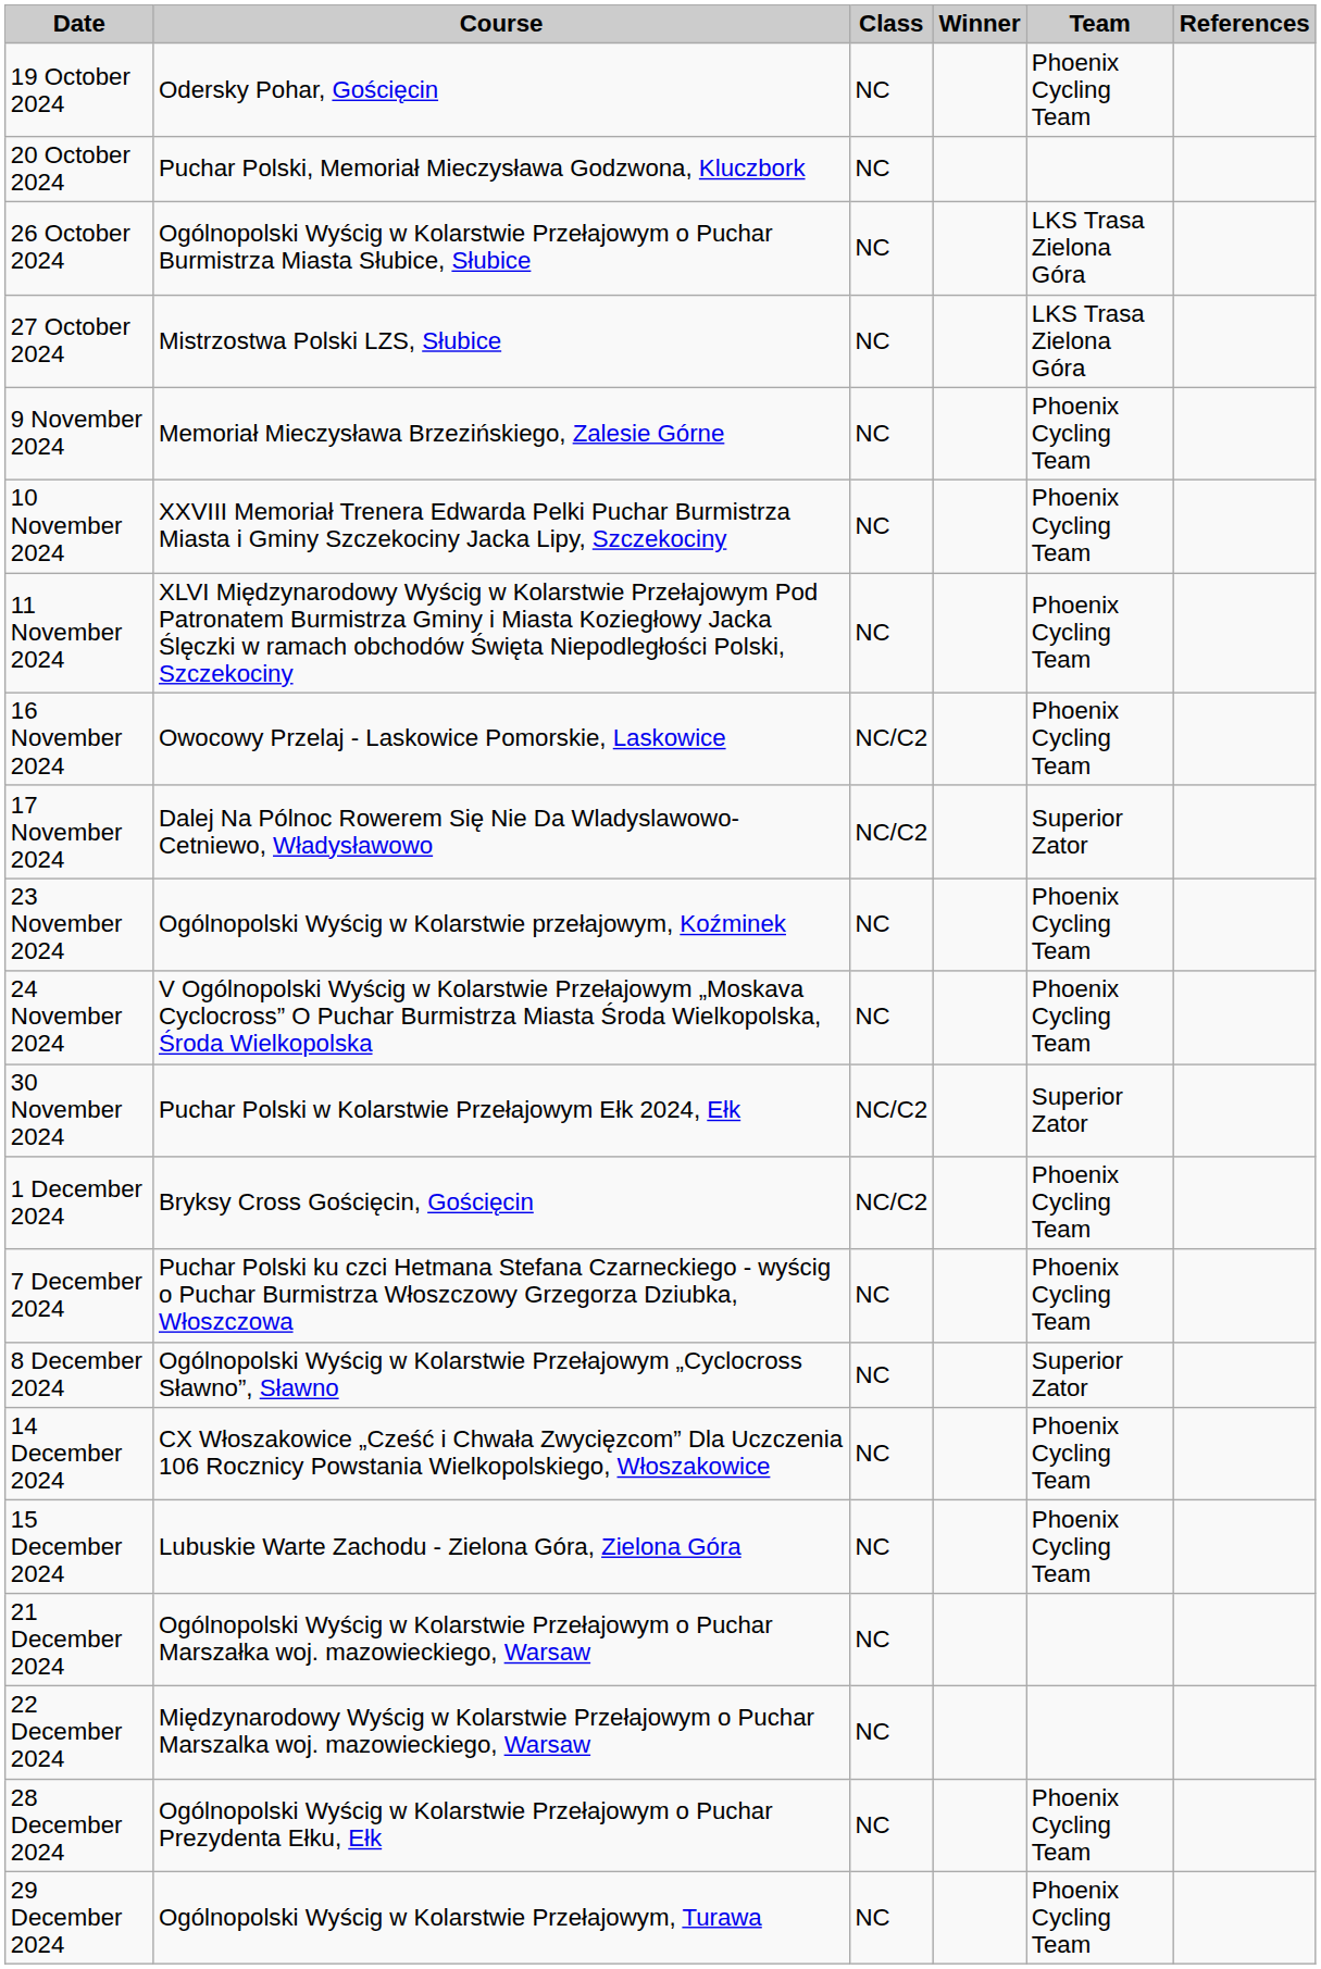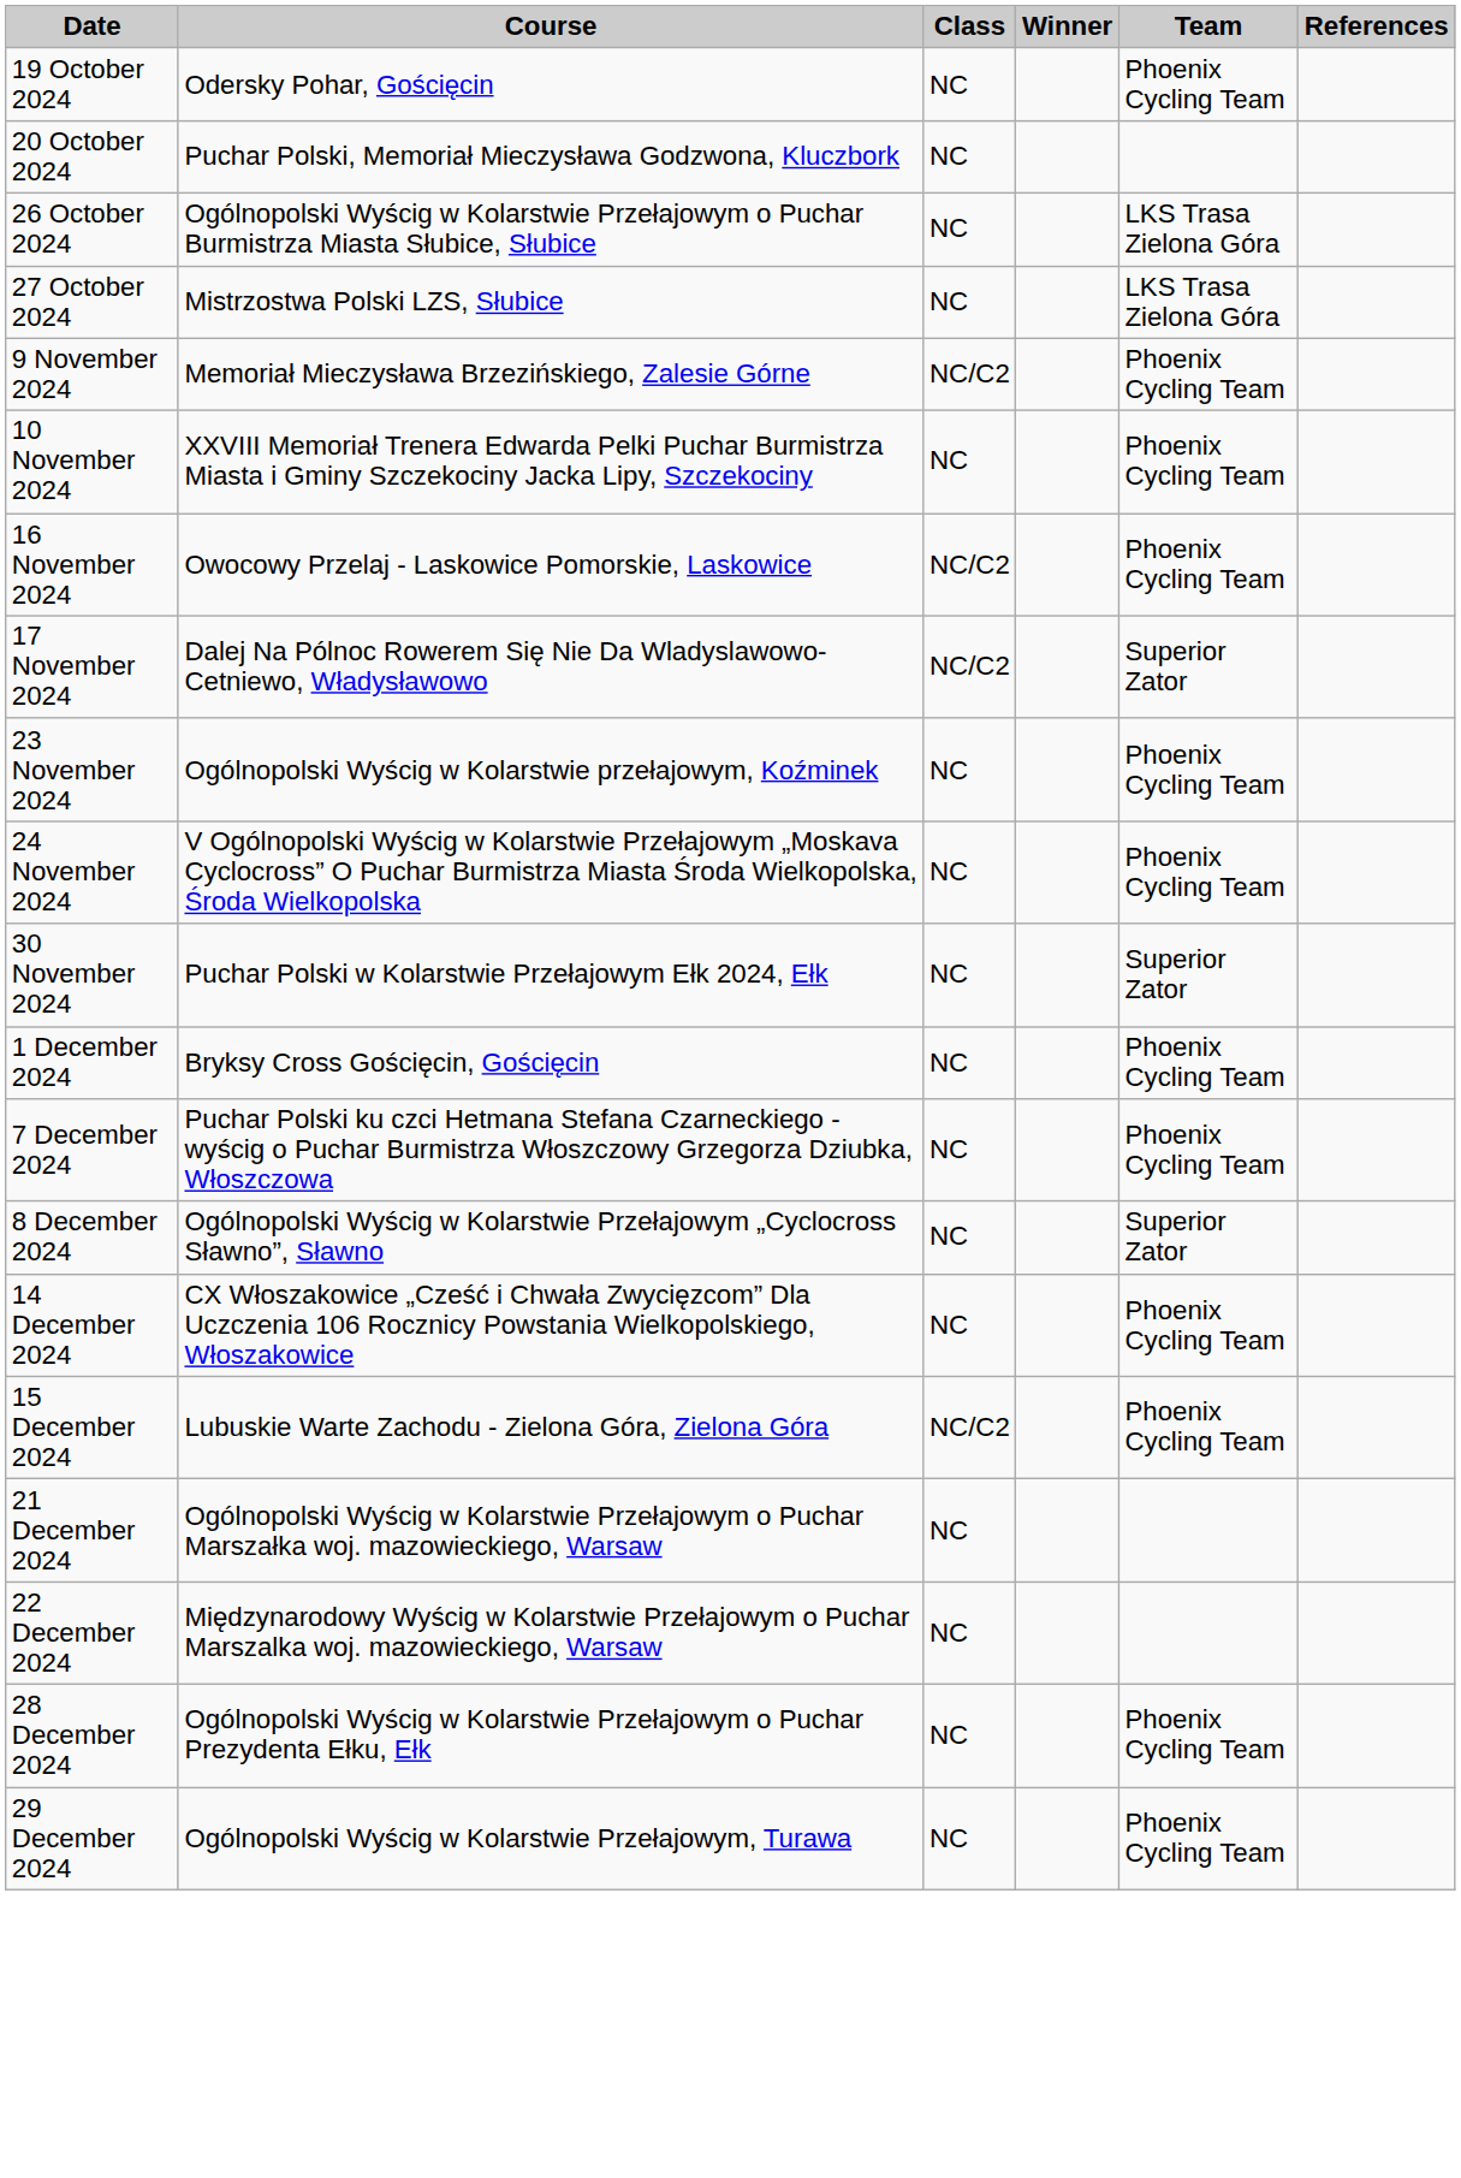9 November 2024 | Class: NC -> NC/C2
- row: 11 November 2024 | XLVI Międzynarodowy Wyścig w Kolarstwie Przełajowym Pod Patronatem Burmistrza Gminy i Miasta Koziegłowy Jacka Ślęczki w ramach obchodów Święta Niepodległości Polski, Szczekociny | NC | Phoenix Cycling Team
30 November 2024 | Class: NC/C2 -> NC
1 December 2024 | Class: NC/C2 -> NC
15 December 2024 | Class: NC -> NC/C2
